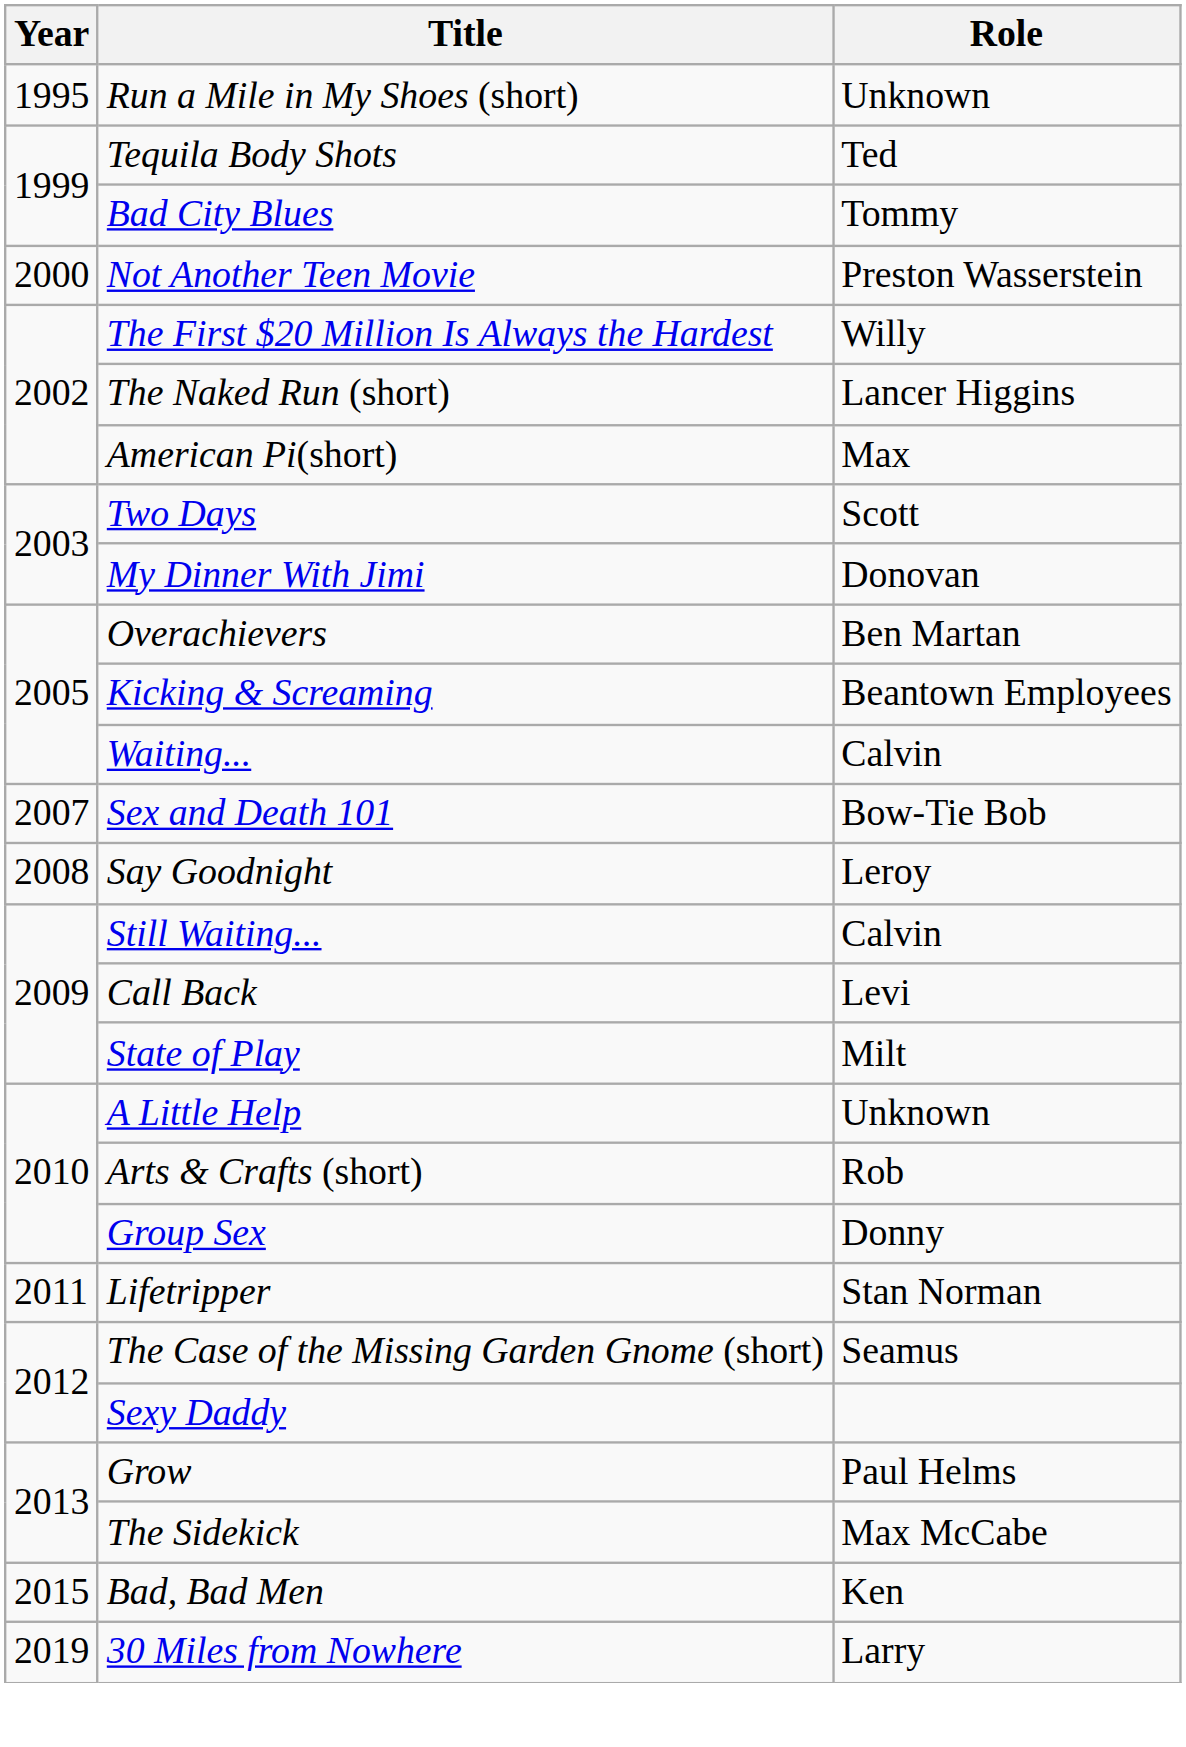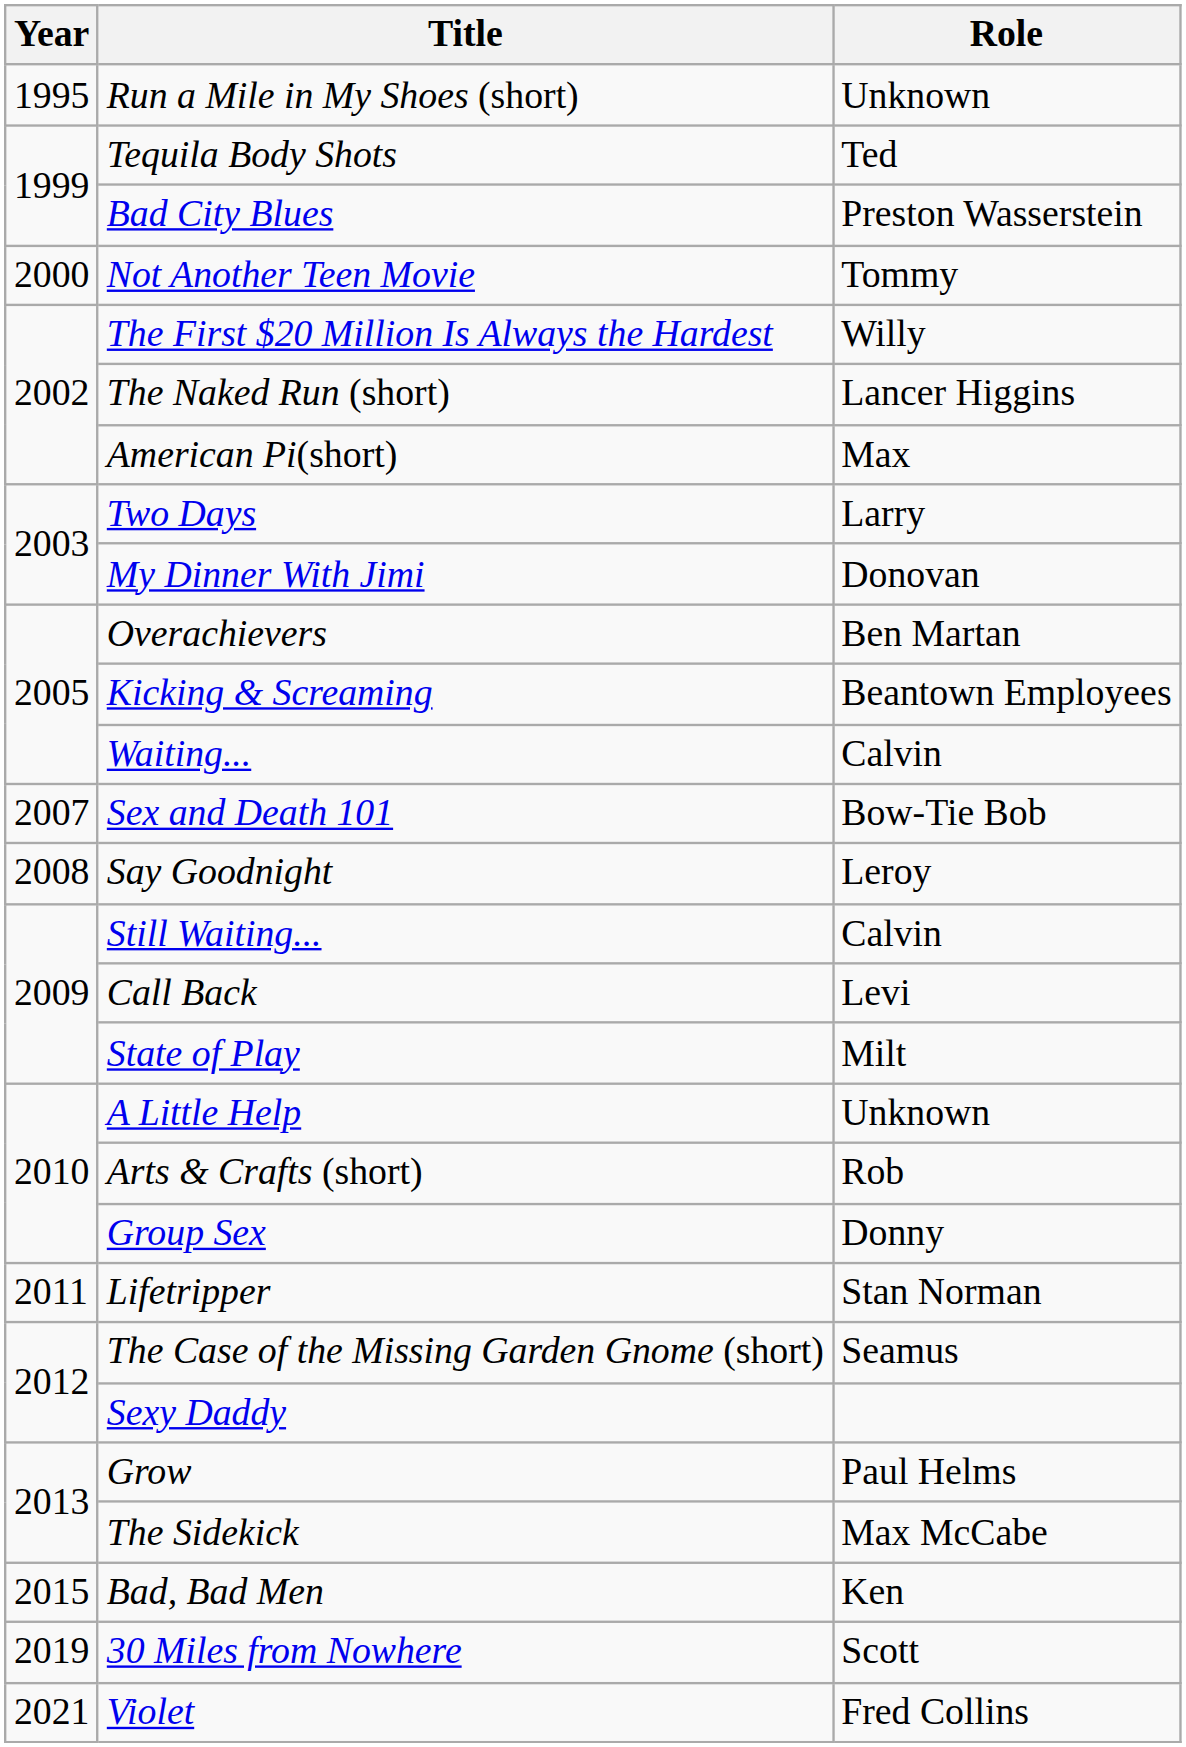Bad City Blues | Role: Tommy -> Preston Wasserstein
Not Another Teen Movie | Role: Preston Wasserstein -> Tommy
Two Days | Role: Scott -> Larry
30 Miles from Nowhere | Role: Larry -> Scott
+ row: 2021 | Violet | Fred Collins
